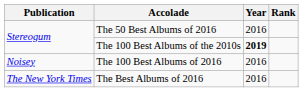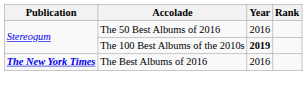- row: Noisey | The 100 Best Albums of 2016 | 2016
The Best Albums of 2016 | Publication: normal -> bold
